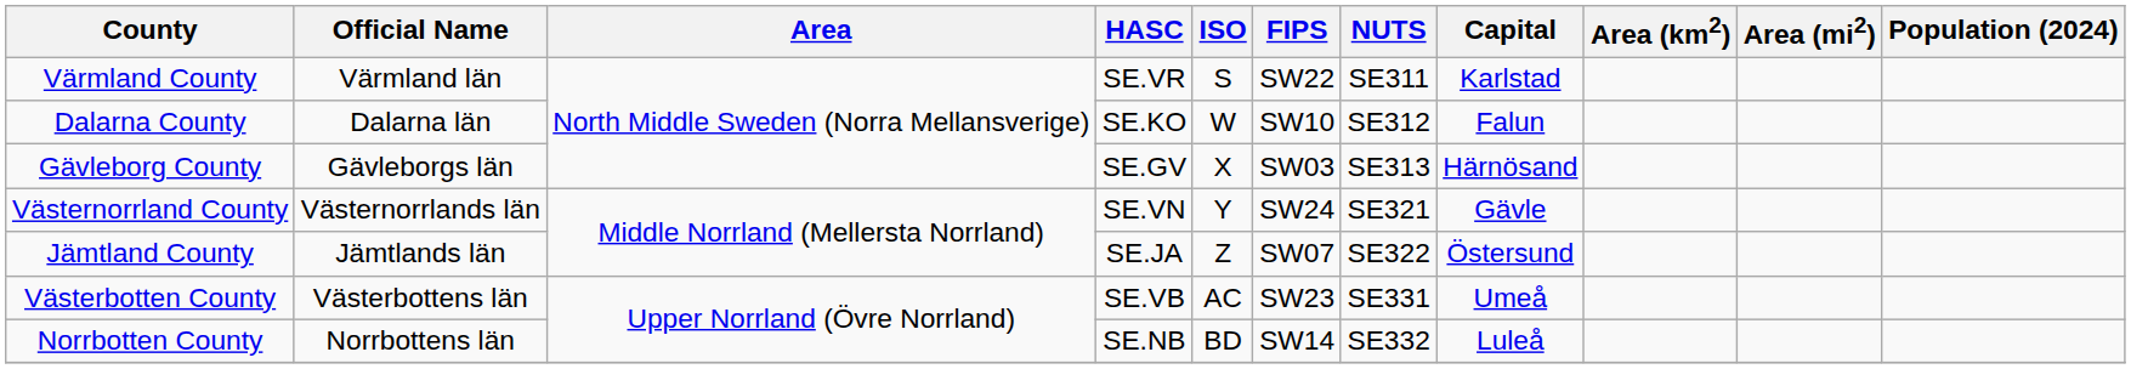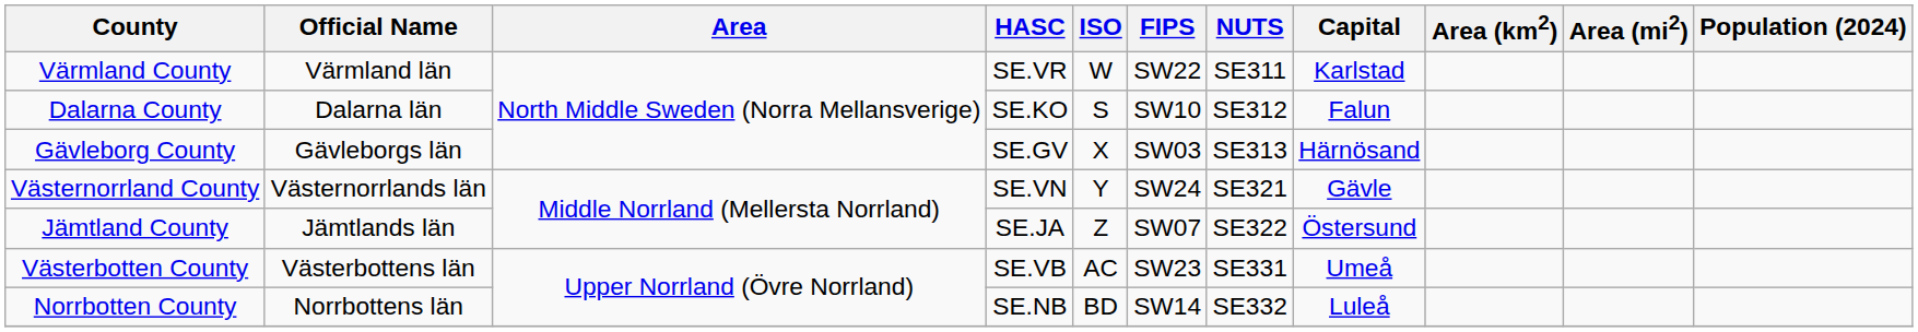Värmland County | ISO: S -> W
Dalarna County | ISO: W -> S
